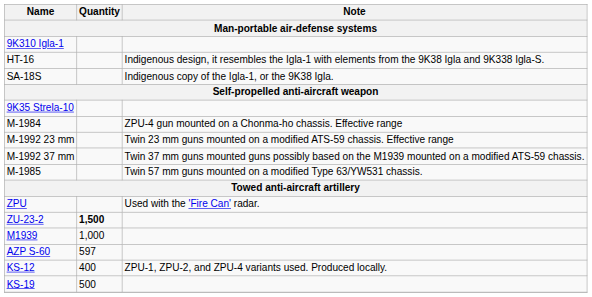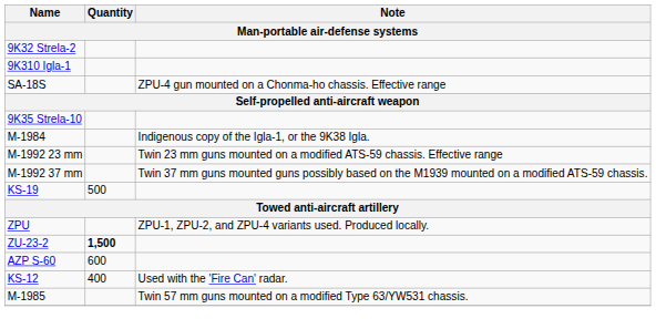+ row: 9K32 Strela-2
- row: HT-16 | Indigenous design, it resembles the Igla-1 with elements from the 9K38 Igla and 9K338 Igla-S.
SA-18S | Note: Indigenous copy of the Igla-1, or the 9K38 Igla. -> ZPU-4 gun mounted on a Chonma-ho chassis. Effective range
M-1984 | Note: ZPU-4 gun mounted on a Chonma-ho chassis. Effective range -> Indigenous copy of the Igla-1, or the 9K38 Igla.
rows swapped: M-1985 <-> KS-19
ZPU | Note: Used with the 'Fire Can' radar. -> ZPU-1, ZPU-2, and ZPU-4 variants used. Produced locally.
- row: M1939 | 1,000
AZP S-60 | Quantity: 597 -> 600
KS-12 | Note: ZPU-1, ZPU-2, and ZPU-4 variants used. Produced locally. -> Used with the 'Fire Can' radar.
